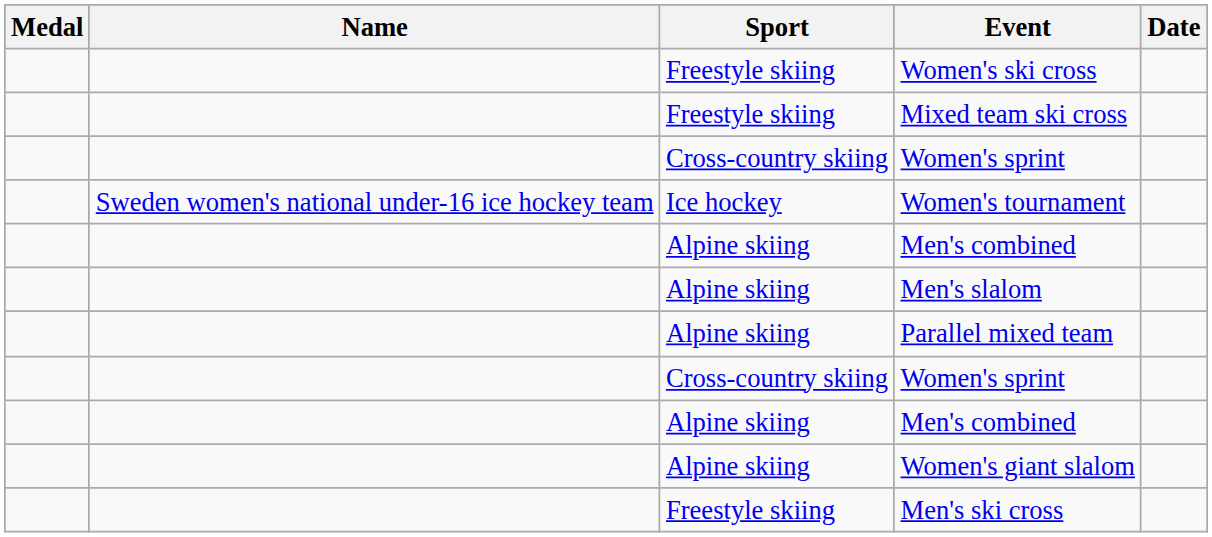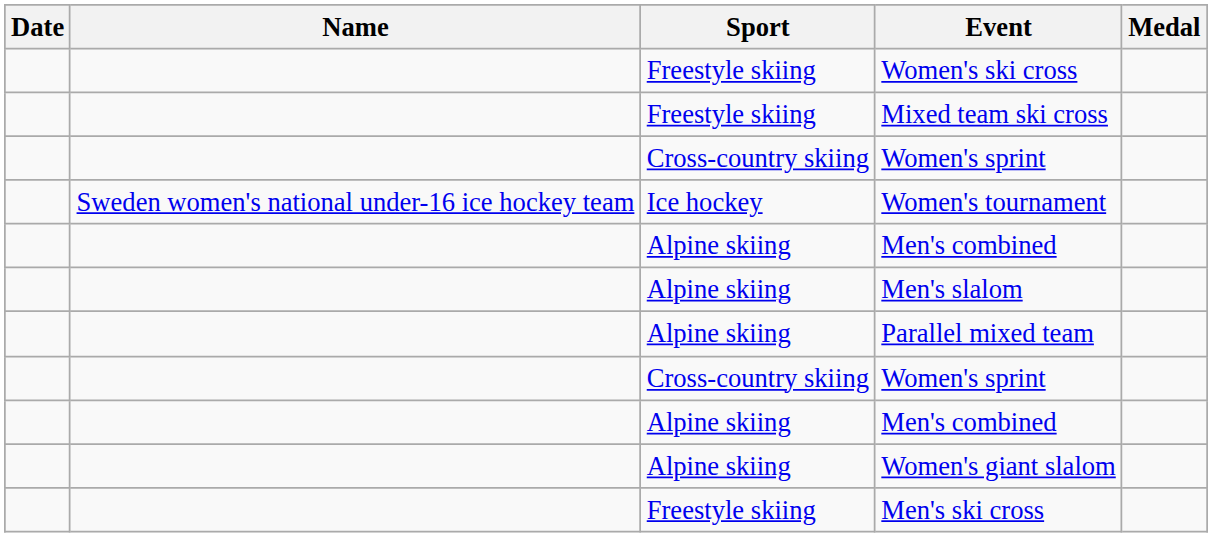columns swapped: Medal <-> Date
